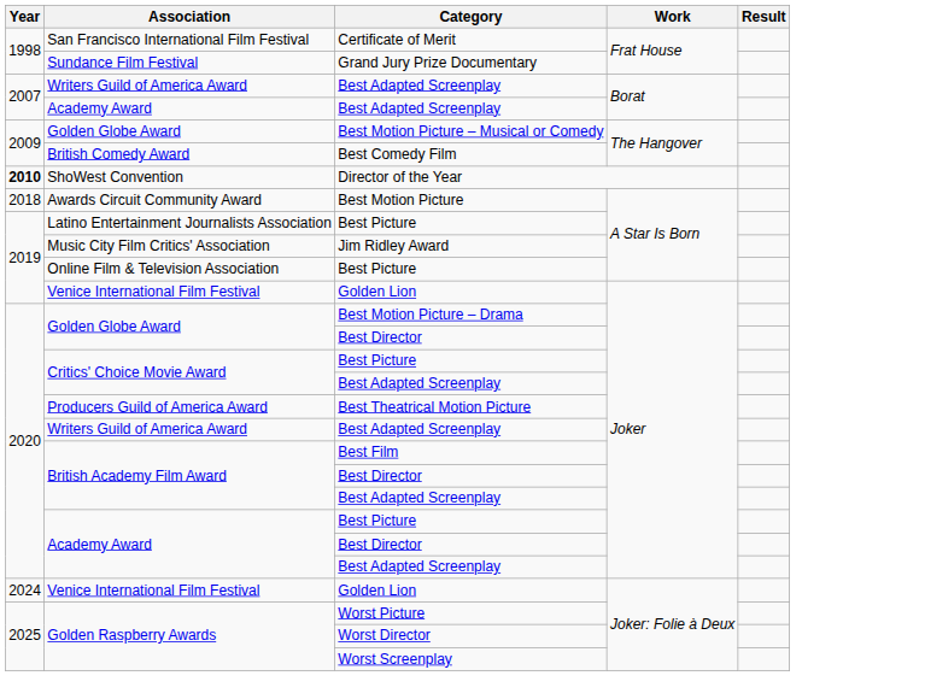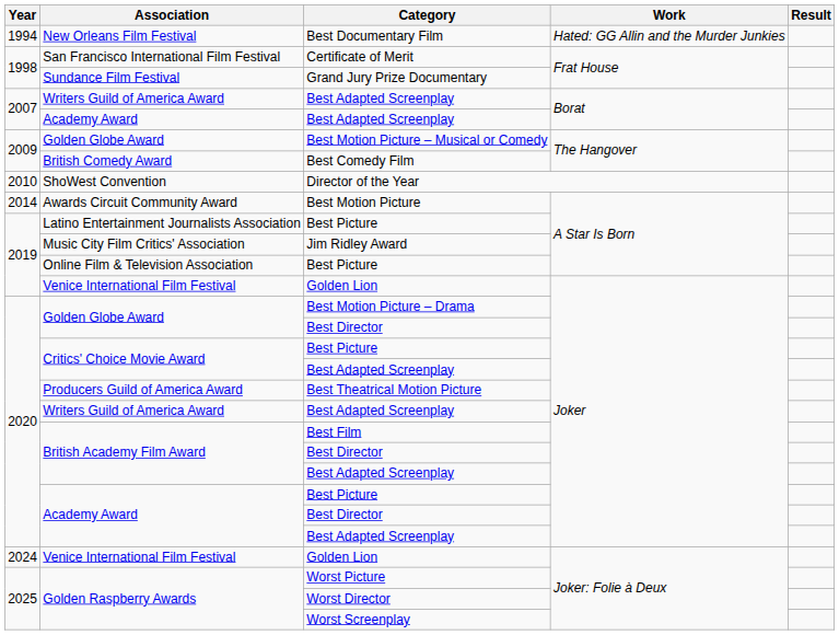+ row: 1994 | New Orleans Film Festival | Best Documentary Film | Hated: GG Allin and the Murder Junkies
Director of the Year | Year: bold -> normal
Best Motion Picture | Year: 2018 -> 2014
